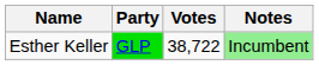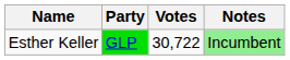Esther Keller | Votes: 38,722 -> 30,722
